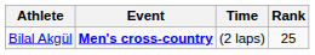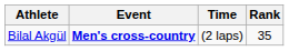Bilal Akgül | Rank: 25 -> 35
